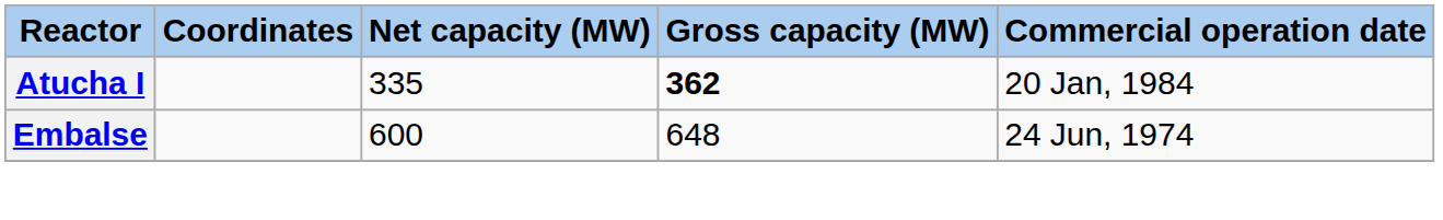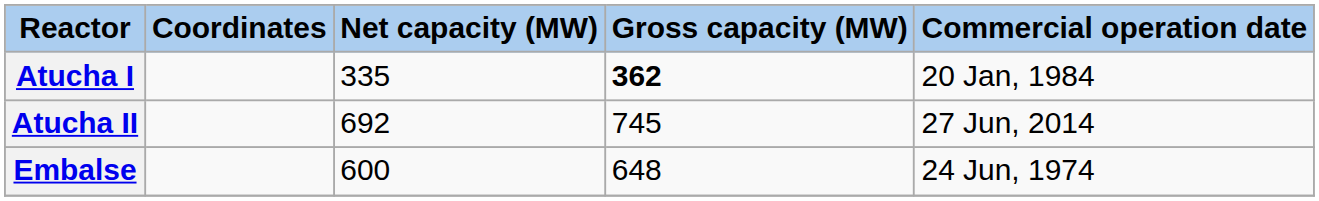+ row: Atucha II | 692 | 745 | 27 Jun, 2014
